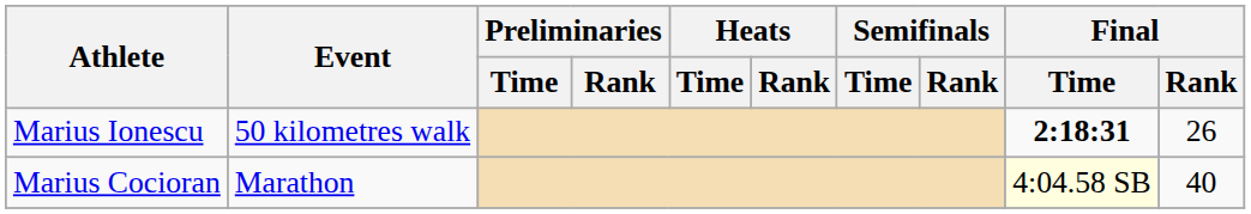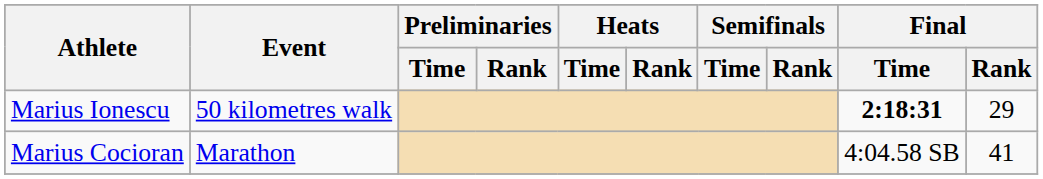Marius Ionescu | Final / Rank: 26 -> 29
Marius Cocioran | Final / Time: lightyellow background -> no background
Marius Cocioran | Final / Rank: 40 -> 41
